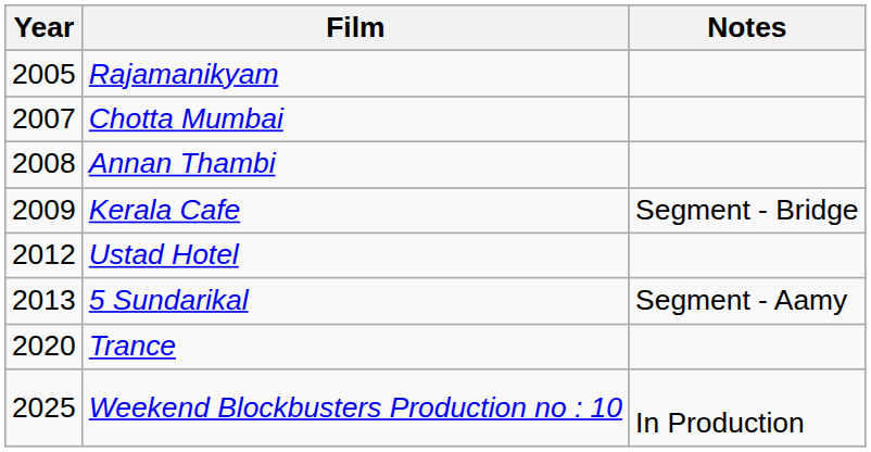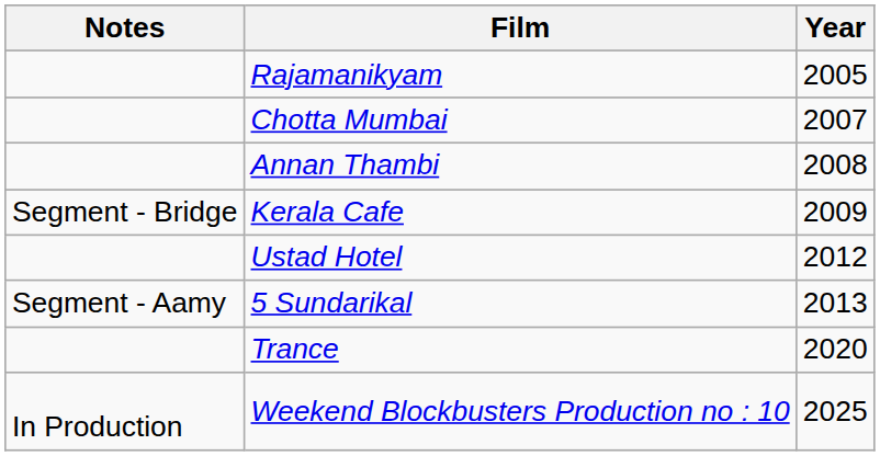columns swapped: Year <-> Notes
